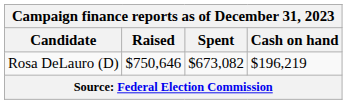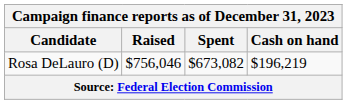Rosa DeLauro (D) | Raised: $750,646 -> $756,046
